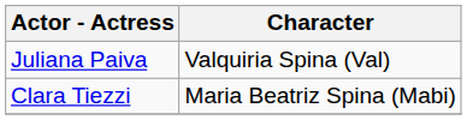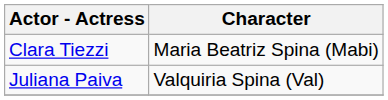rows swapped: Juliana Paiva <-> Clara Tiezzi
